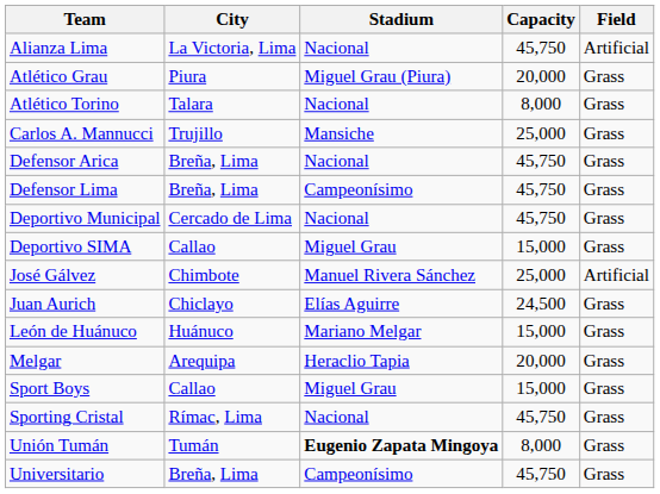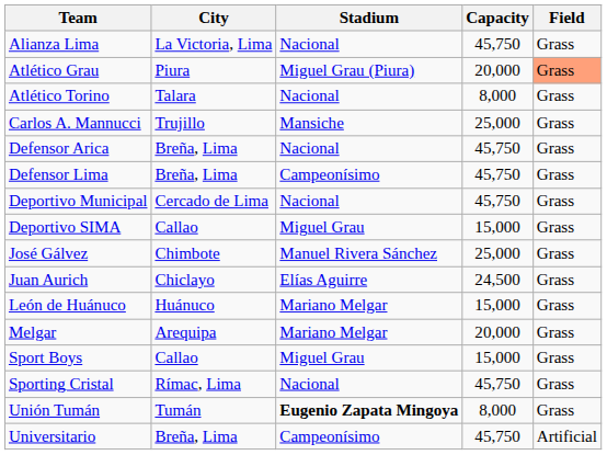Alianza Lima | Field: Artificial -> Grass
Atlético Grau | Field: no background -> lightsalmon background
José Gálvez | Field: Artificial -> Grass
Melgar | Stadium: Heraclio Tapia -> Mariano Melgar
Universitario | Field: Grass -> Artificial
